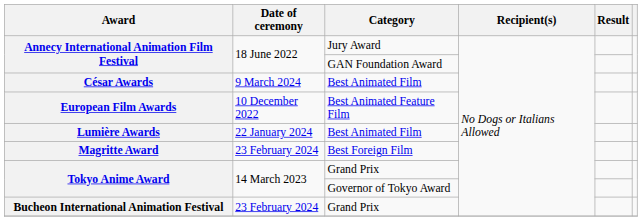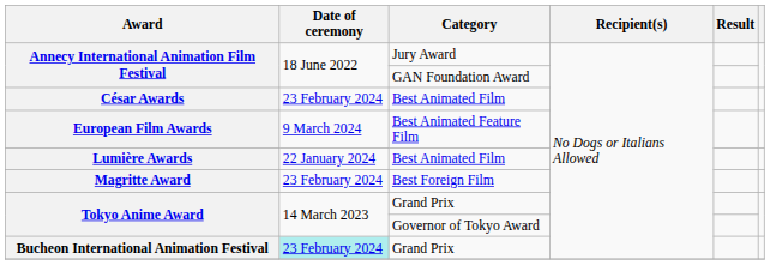César Awards | Date of ceremony: 9 March 2024 -> 23 February 2024
European Film Awards | Date of ceremony: 10 December 2022 -> 9 March 2024
Bucheon International Animation Festival | Date of ceremony: no background -> paleturquoise background
